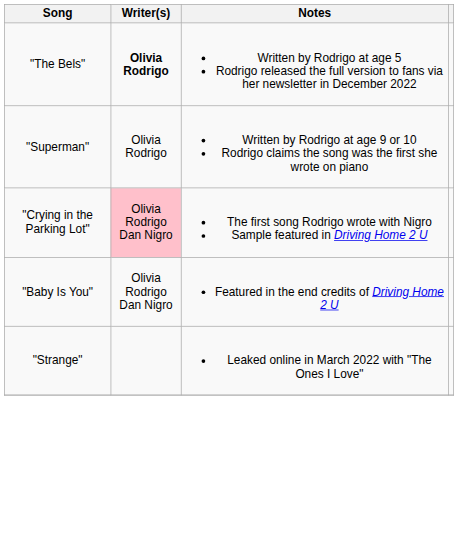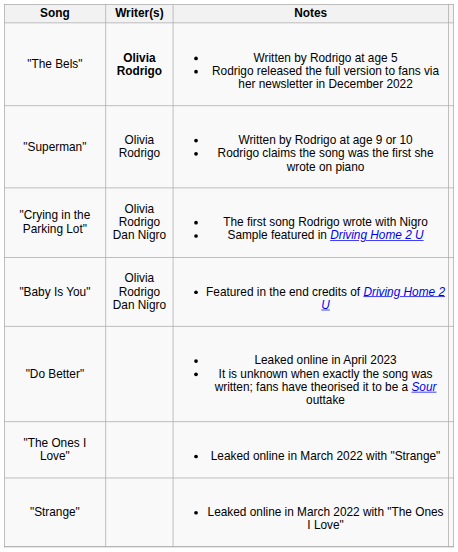"Crying in the Parking Lot" | Writer(s): pink background -> no background
+ row: "Do Better" | Leaked online in April 2023 It is unknown when exactly the song was written; fans have theorised it to be a Sour outtake
+ row: "The Ones I Love" | Leaked online in March 2022 with "Strange"
